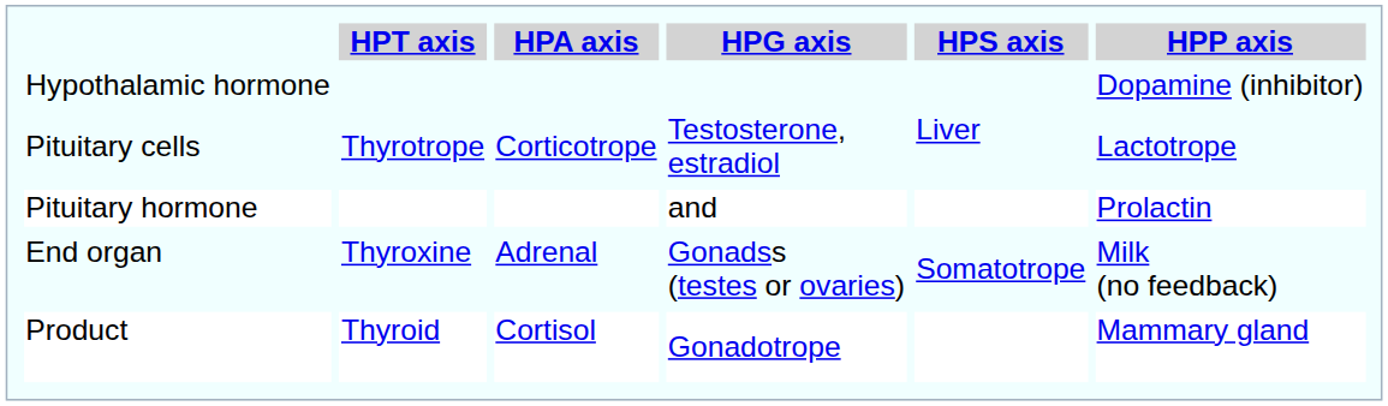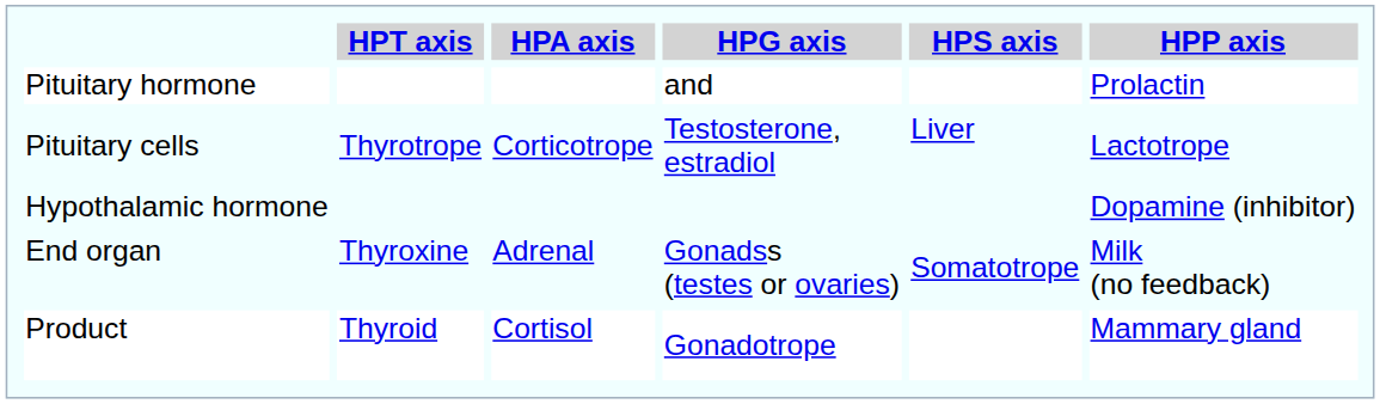rows swapped: Hypothalamic hormone <-> Pituitary hormone
